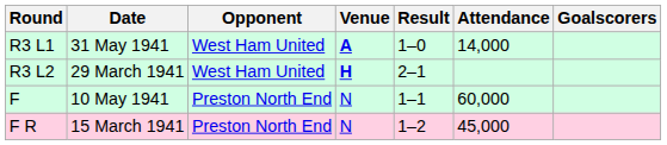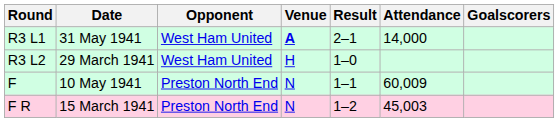R3 L1 | Result: 1–0 -> 2–1
R3 L2 | Venue: bold -> normal
R3 L2 | Result: 2–1 -> 1–0
F | Attendance: 60,000 -> 60,009
F R | Attendance: 45,000 -> 45,003
